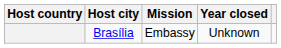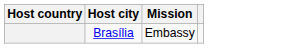- column: Year closed | Unknown
